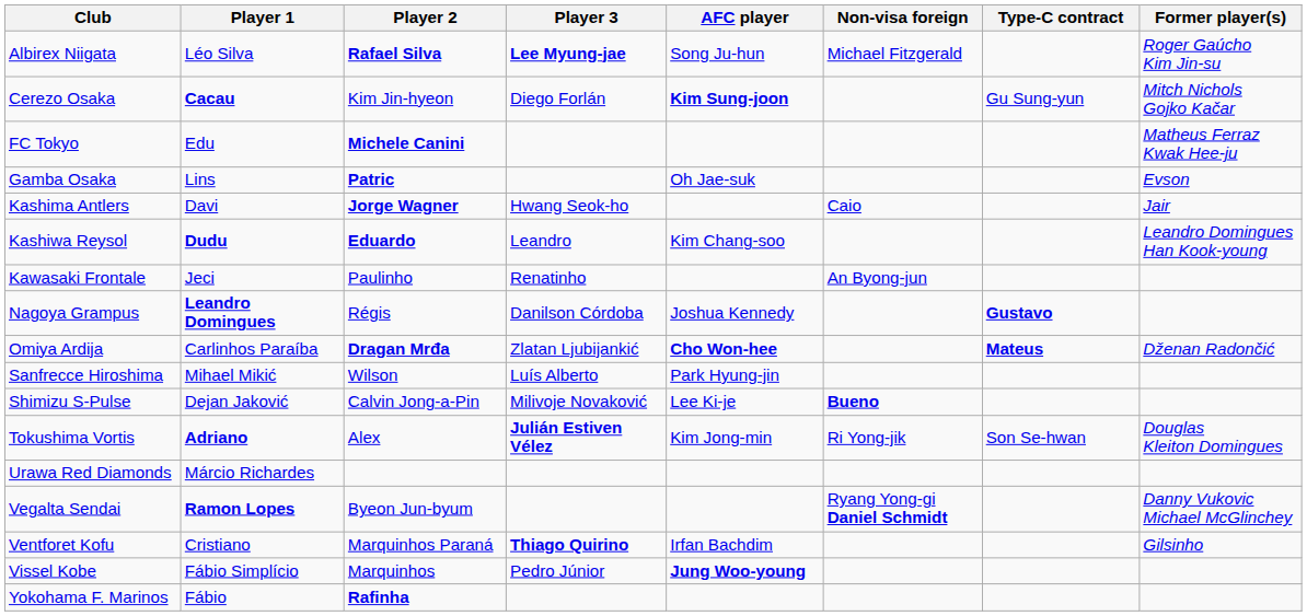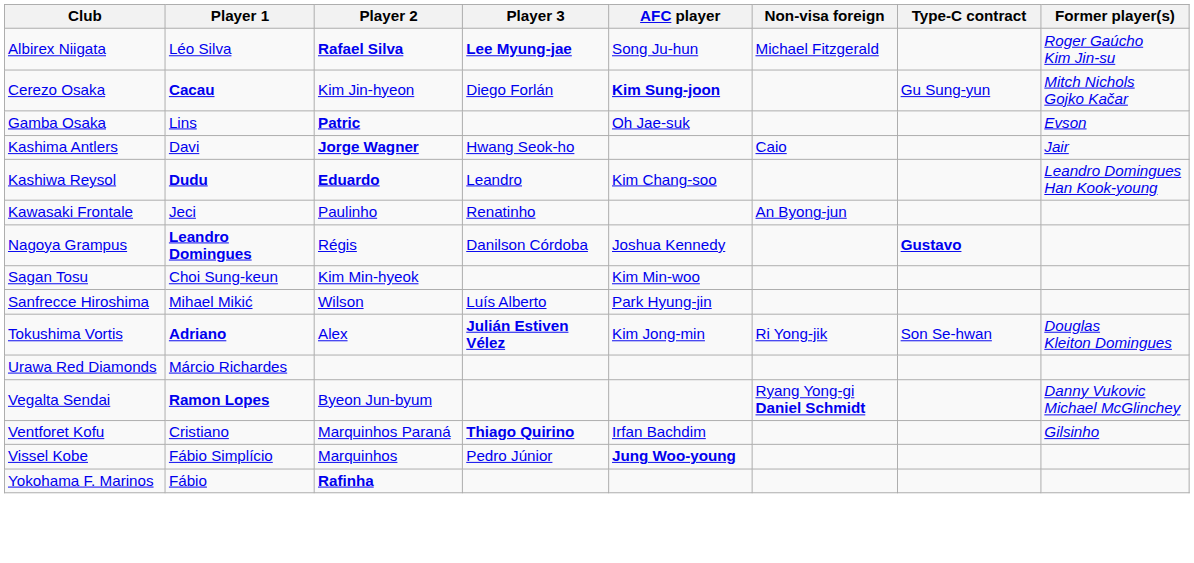- row: FC Tokyo | Edu | Michele Canini | Matheus Ferraz Kwak Hee-ju
- row: Omiya Ardija | Carlinhos Paraíba | Dragan Mrđa | Zlatan Ljubijankić | Cho Won-hee | Mateus | Dženan Radončić
+ row: Sagan Tosu | Choi Sung-keun | Kim Min-hyeok | Kim Min-woo
- row: Shimizu S-Pulse | Dejan Jaković | Calvin Jong-a-Pin | Milivoje Novaković | Lee Ki-je | Bueno
